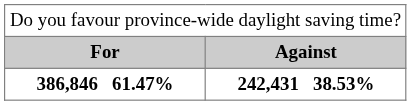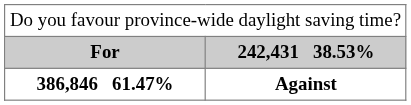For | column 2: Against -> 242,431 38.53%
386,846 61.47% | column 2: 242,431 38.53% -> Against
